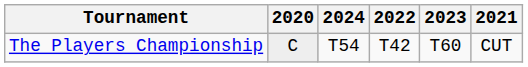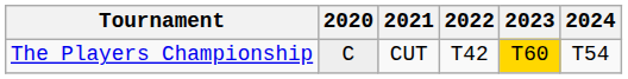columns swapped: 2021 <-> 2024
The Players Championship | 2023: no background -> gold background
